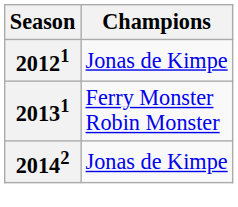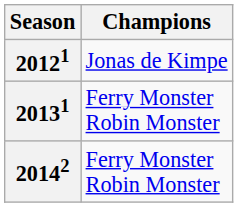20142 | Champions: Jonas de Kimpe -> Ferry Monster Robin Monster
